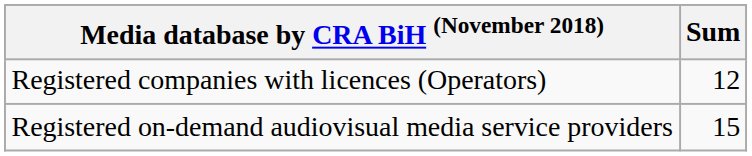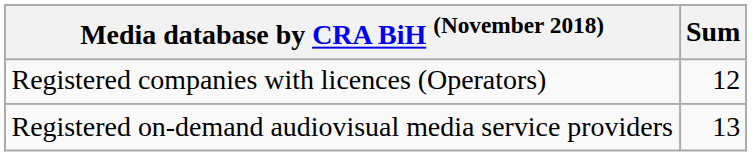Registered on-demand audiovisual media service providers | Sum: 15 -> 13
